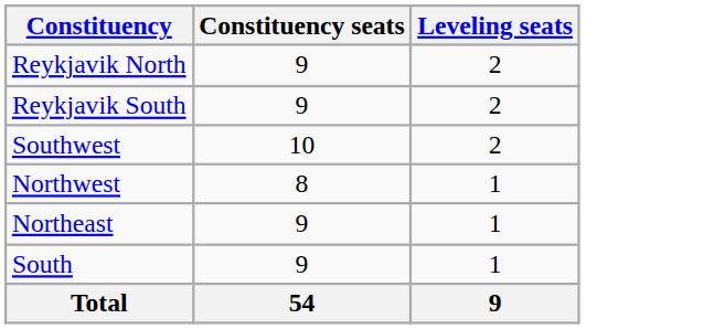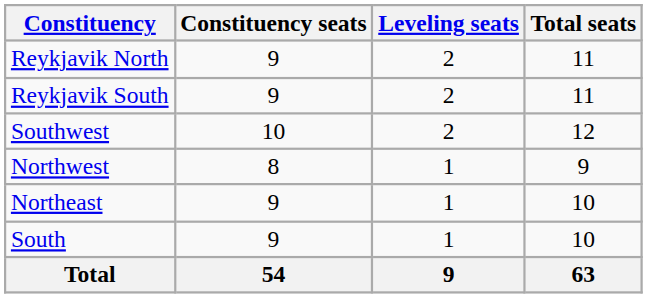+ column: Total seats | 11 | 11 | 12 | 9 | 10 | 10 | 63
